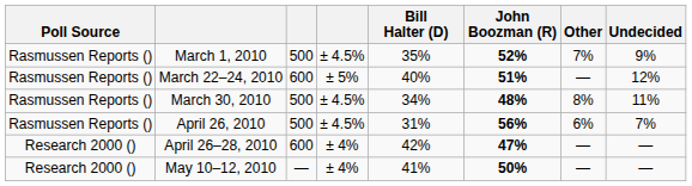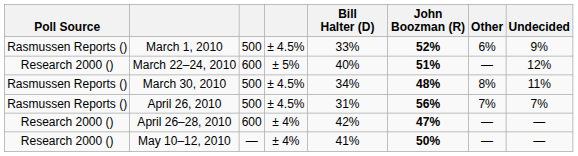March 1, 2010 | Bill Halter (D): 35% -> 33%
March 1, 2010 | Other: 7% -> 6%
March 22–24, 2010 | Poll Source: Rasmussen Reports () -> Research 2000 ()
April 26, 2010 | Other: 6% -> 7%
